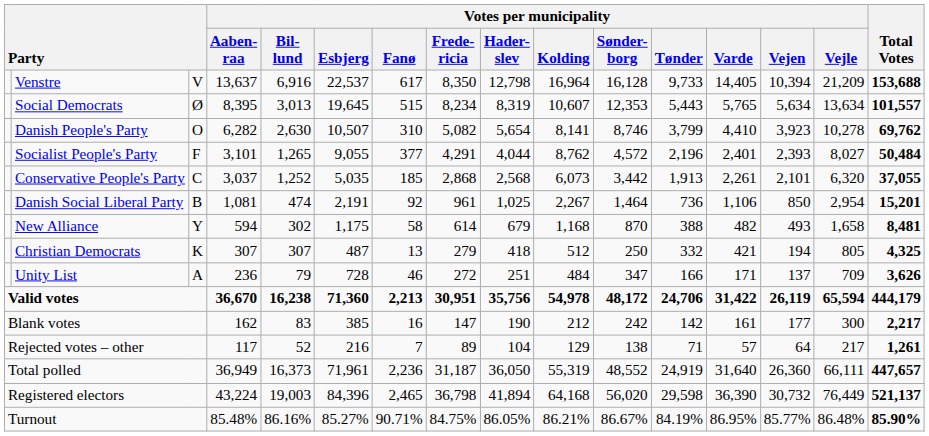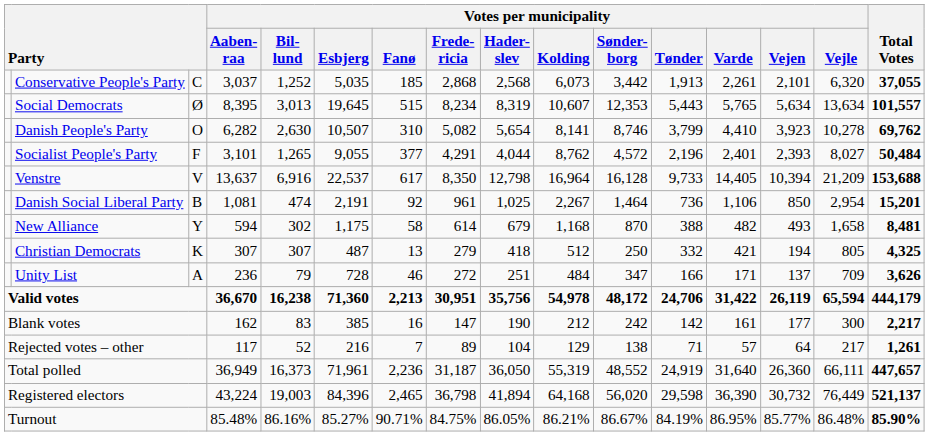rows swapped: Venstre <-> Conservative People's Party
